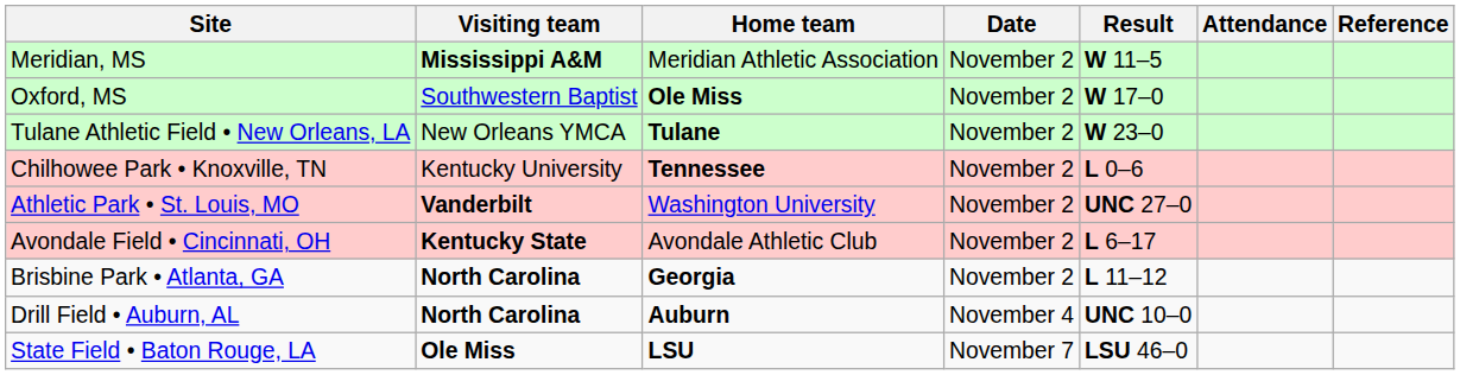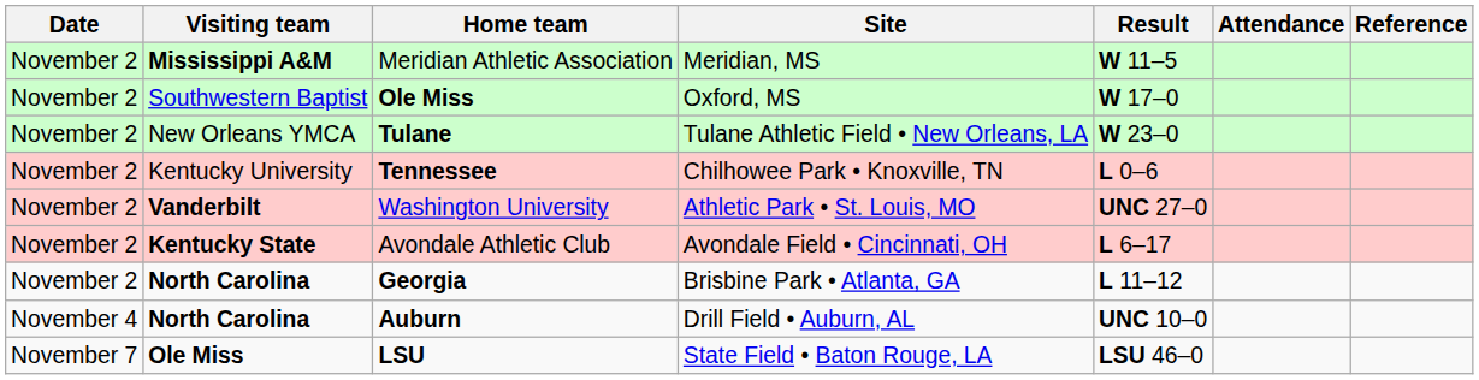columns swapped: Date <-> Site
